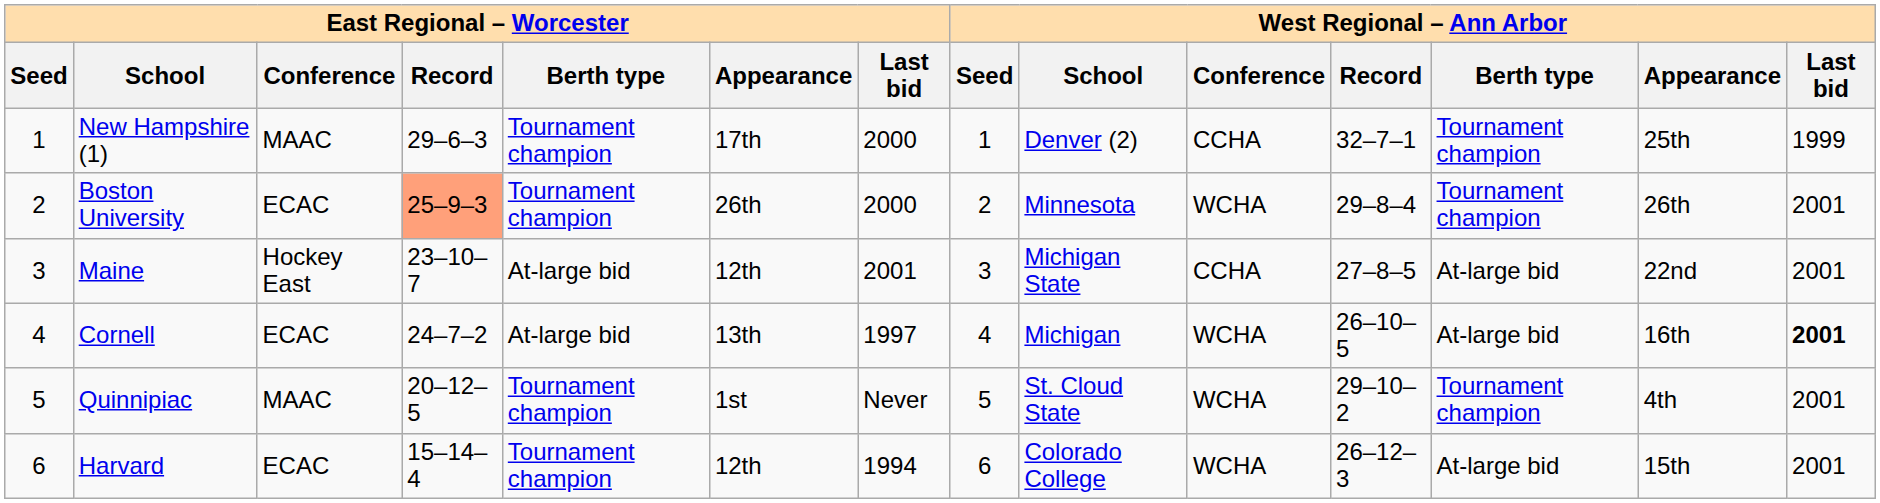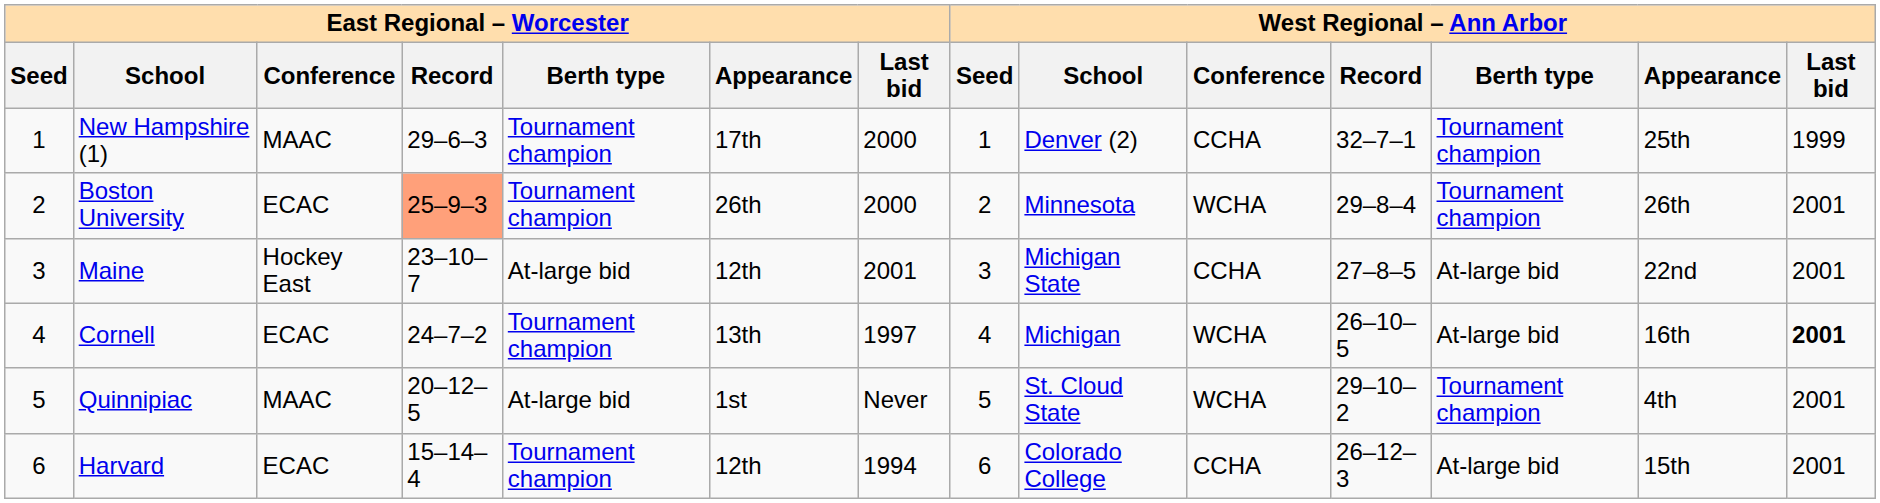Cornell | East Regional – Worcester / Berth type: At-large bid -> Tournament champion
Quinnipiac | East Regional – Worcester / Berth type: Tournament champion -> At-large bid
Harvard | West Regional – Ann Arbor / Conference: WCHA -> CCHA
